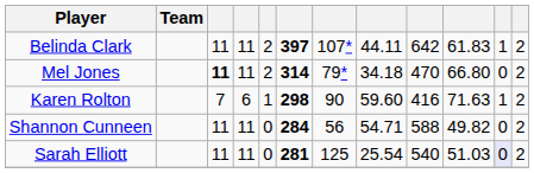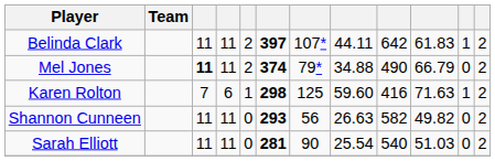Mel Jones | column 6: 314 -> 374
Mel Jones | column 8: 34.18 -> 34.88
Mel Jones | column 9: 470 -> 490
Mel Jones | column 10: 66.80 -> 66.79
Karen Rolton | column 7: 90 -> 125
Shannon Cunneen | column 6: 284 -> 293
Shannon Cunneen | column 8: 54.71 -> 26.63
Shannon Cunneen | column 9: 588 -> 582
Sarah Elliott | column 7: 125 -> 90
Sarah Elliott | column 11: lavender background -> no background
